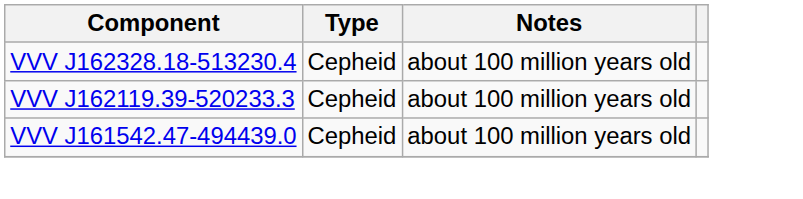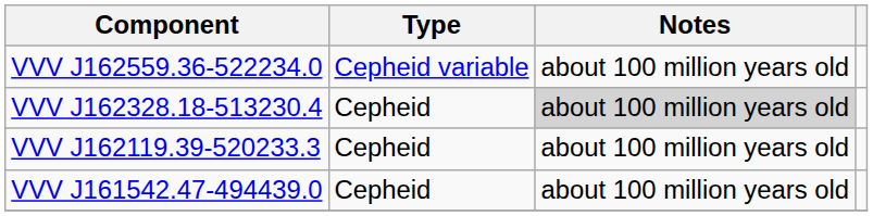+ row: VVV J162559.36-522234.0 | Cepheid variable | about 100 million years old
VVV J162328.18-513230.4 | Notes: no background -> lightgrey background
